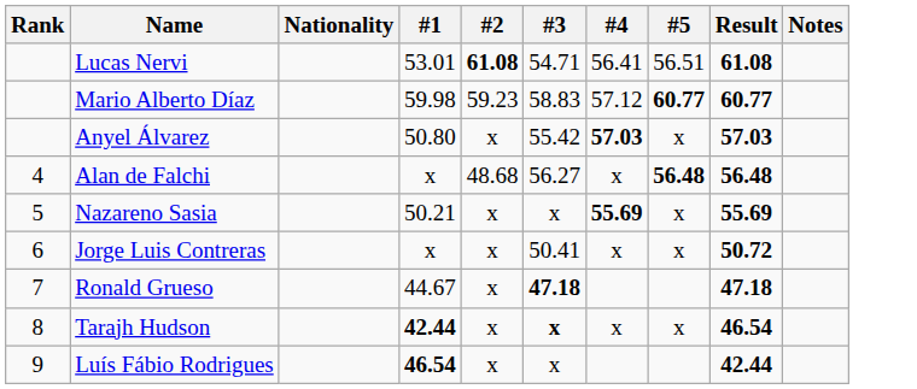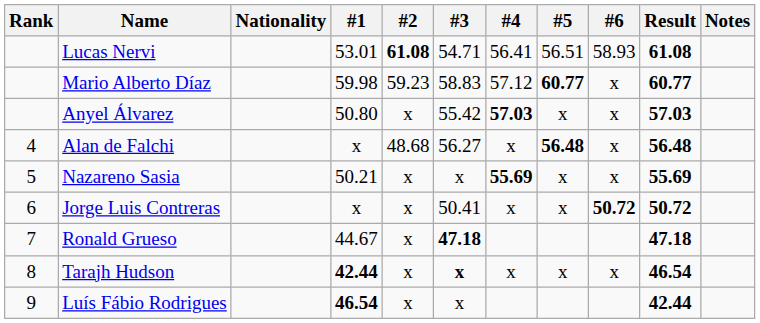+ column: #6 | 58.93 | x | x | x | x | 50.72 | x
